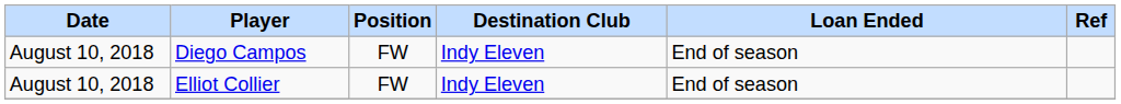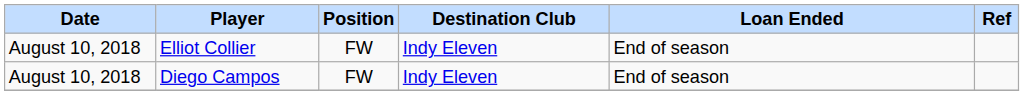rows swapped: Diego Campos <-> Elliot Collier
